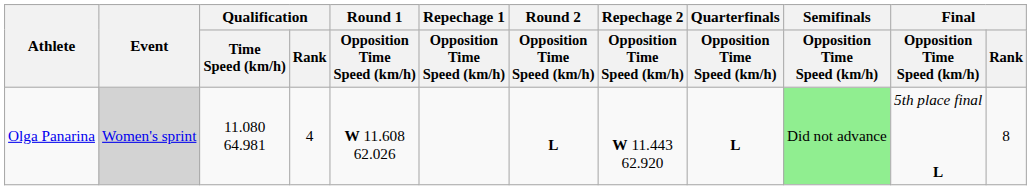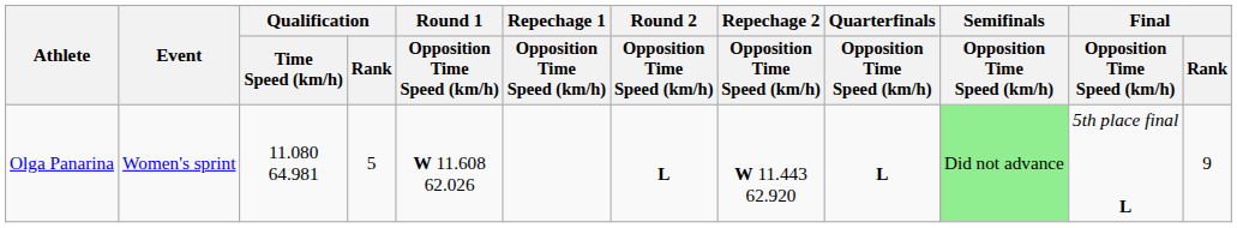Olga Panarina | Event: lightgrey background -> no background
Olga Panarina | Qualification / Rank: 4 -> 5
Olga Panarina | Final / Rank: 8 -> 9
